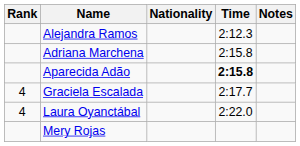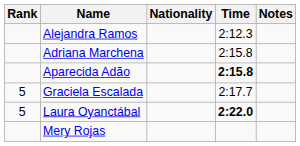Graciela Escalada | Rank: 4 -> 5
Laura Oyanctábal | Rank: 4 -> 5
Laura Oyanctábal | Time: normal -> bold
